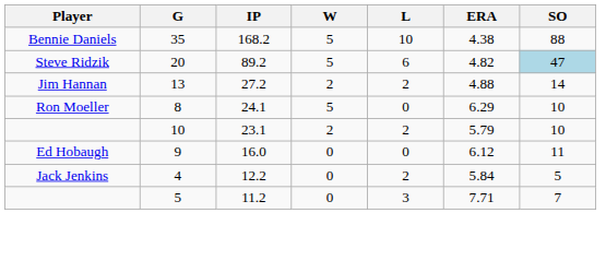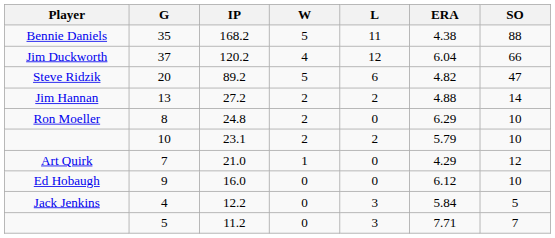Bennie Daniels | L: 10 -> 11
+ row: Jim Duckworth | 37 | 120.2 | 4 | 12 | 6.04 | 66
Steve Ridzik | SO: lightblue background -> no background
Ron Moeller | IP: 24.1 -> 24.8
Ron Moeller | W: 5 -> 2
+ row: Art Quirk | 7 | 21.0 | 1 | 0 | 4.29 | 12
Ed Hobaugh | SO: 11 -> 10
Jack Jenkins | L: 2 -> 3
